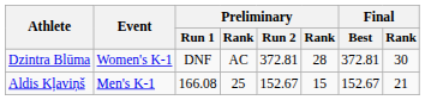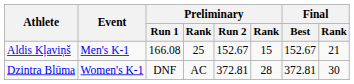rows swapped: Aldis Kļaviņš <-> Dzintra Blūma
